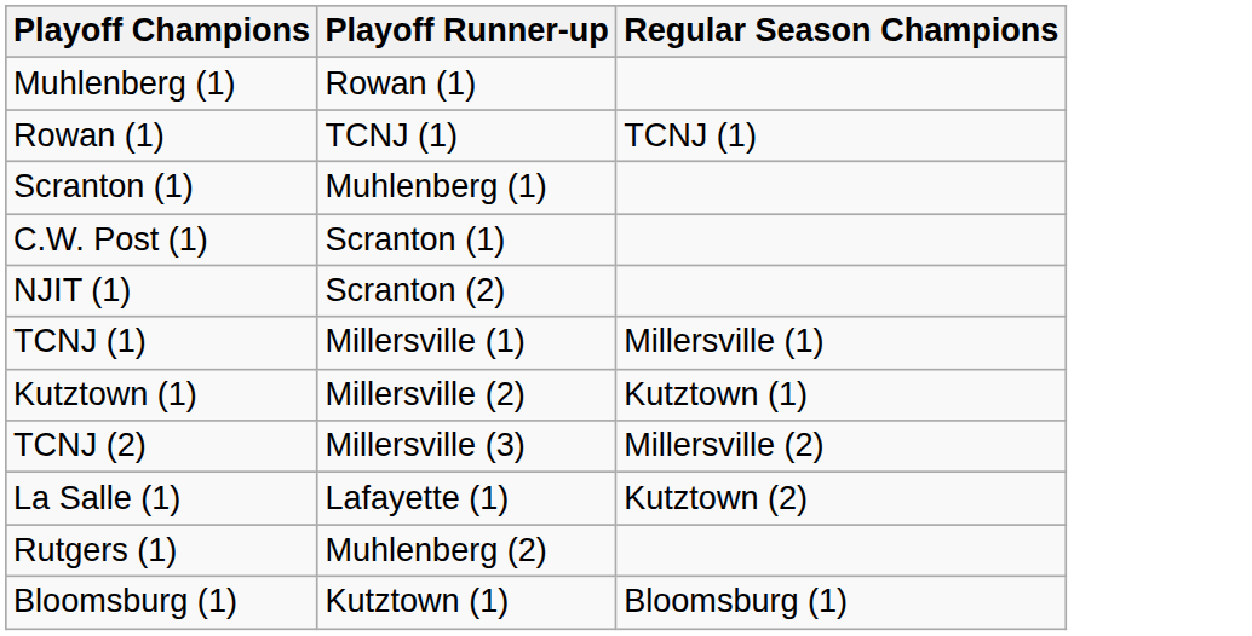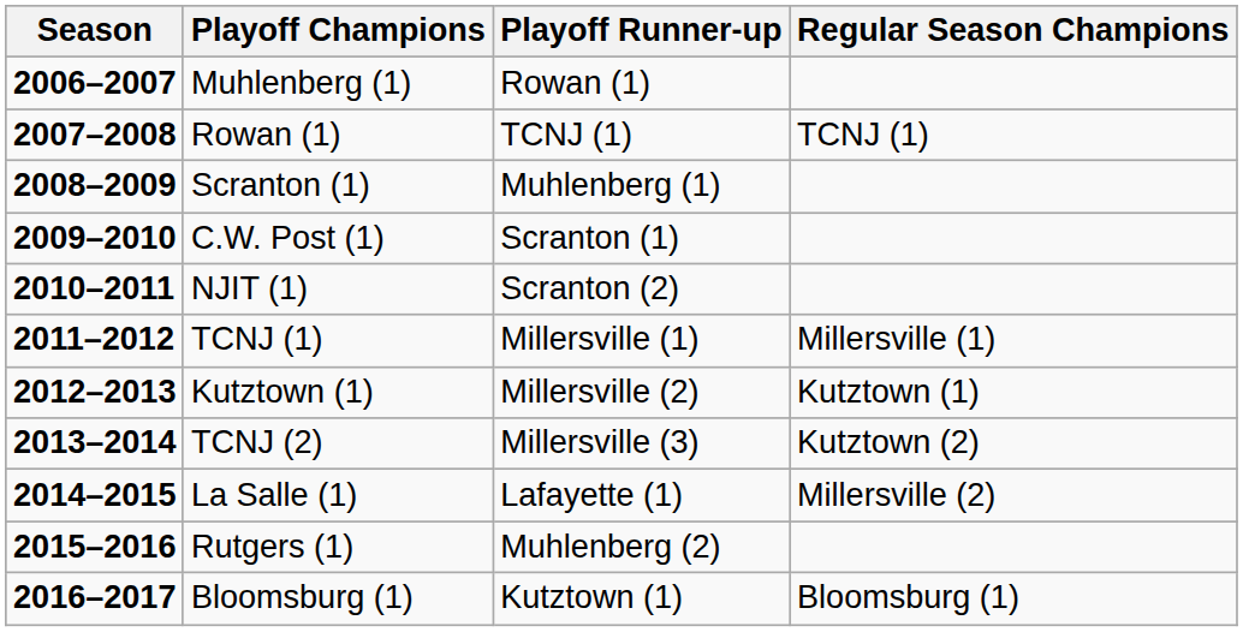+ column: Season | 2006–2007 | 2007–2008 | 2008–2009 | 2009–2010 | 2010–2011 | 2011–2012 | 2012–2013 | 2013–2014 | 2014–2015 | 2015–2016 | 2016–2017
TCNJ (2) | Regular Season Champions: Millersville (2) -> Kutztown (2)
La Salle (1) | Regular Season Champions: Kutztown (2) -> Millersville (2)
